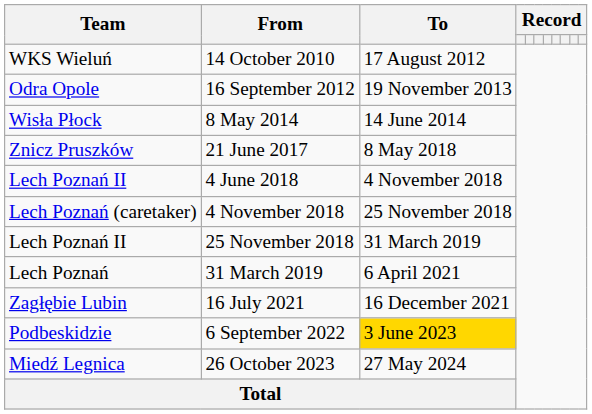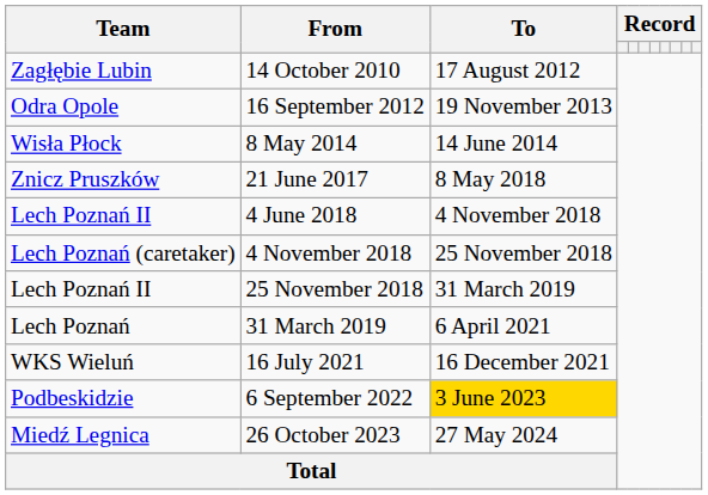14 October 2010 | Team: WKS Wieluń -> Zagłębie Lubin
16 July 2021 | Team: Zagłębie Lubin -> WKS Wieluń
